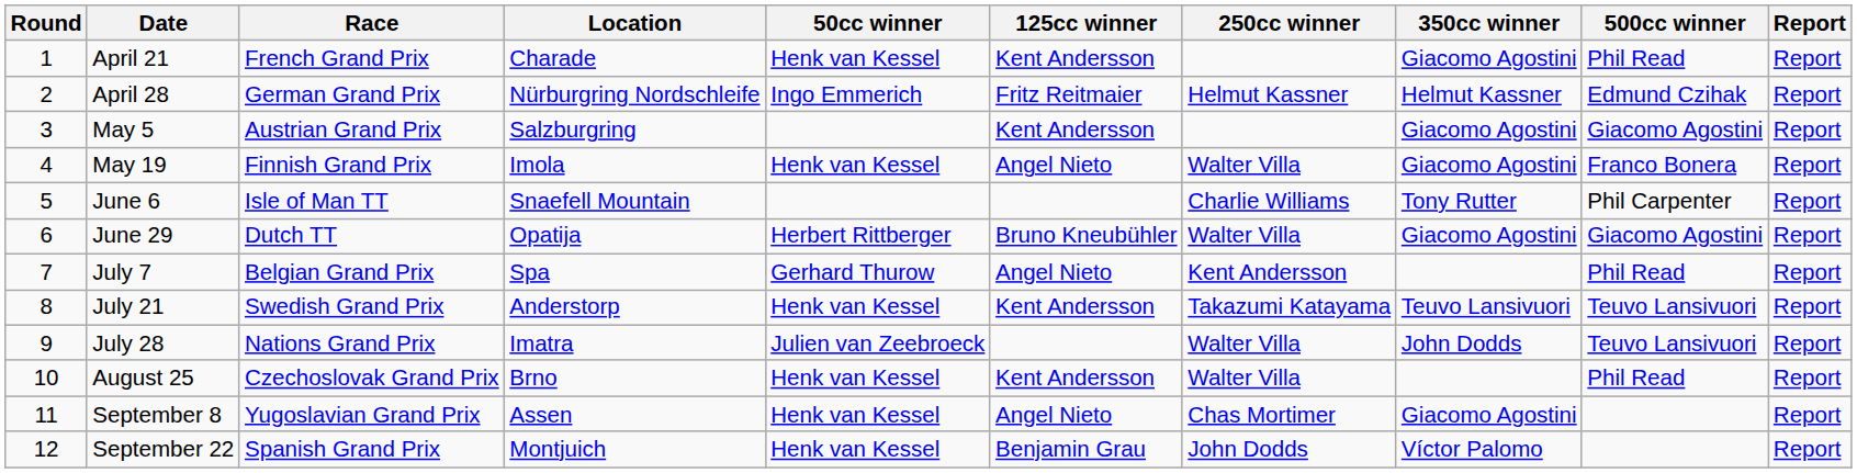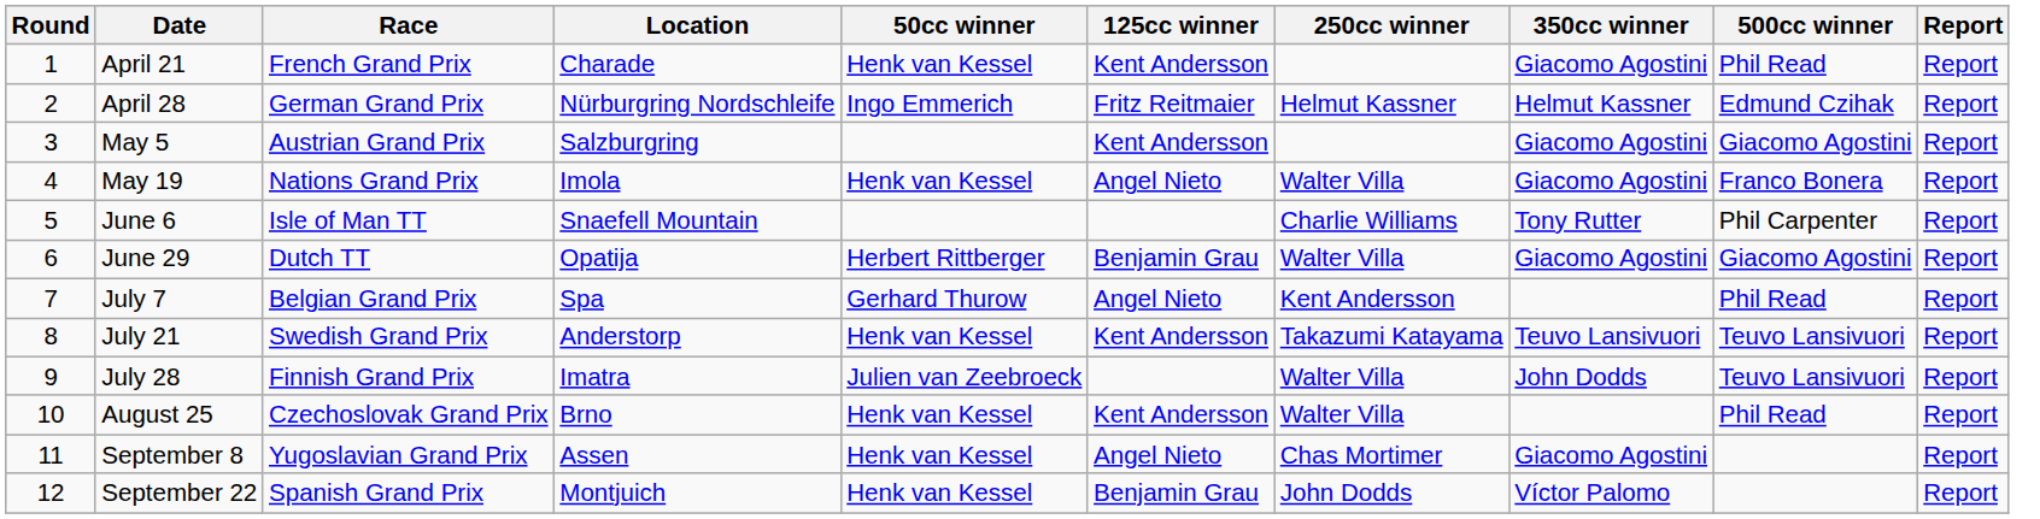May 19 | Race: Finnish Grand Prix -> Nations Grand Prix
June 29 | 125cc winner: Bruno Kneubühler -> Benjamin Grau
July 28 | Race: Nations Grand Prix -> Finnish Grand Prix
